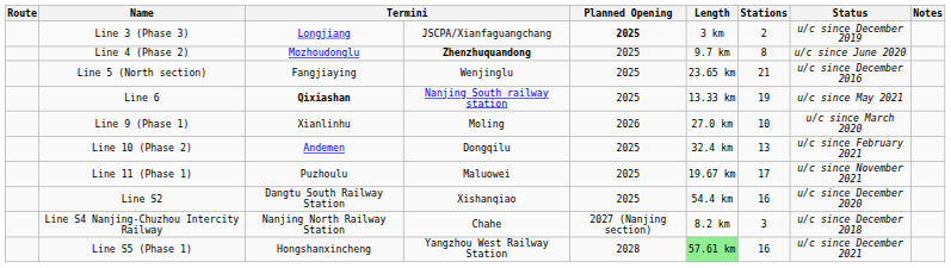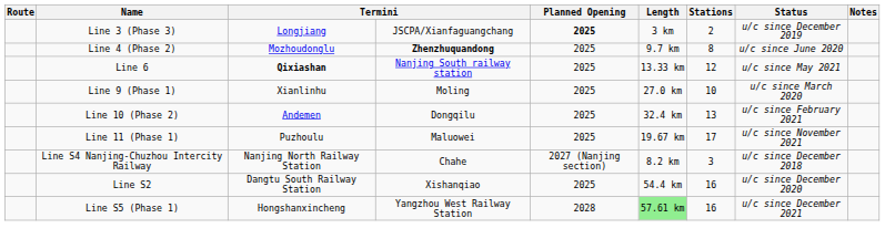- row: Line 5 (North section) | Fangjiaying | Wenjinglu | 2025 | 23.65 km | 21 | u/c since December 2016
Line 6 | Stations: 19 -> 12
Line 9 (Phase 1) | Planned Opening: 2026 -> 2025
rows swapped: Line S2 <-> Line S4 Nanjing-Chuzhou Intercity Railway
